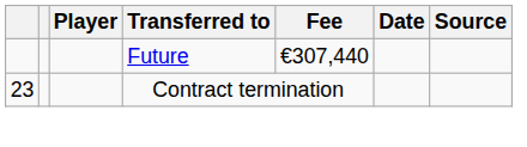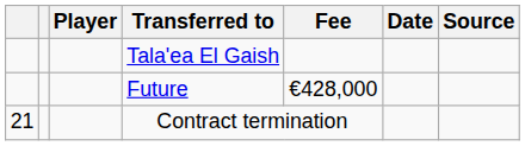+ row: Tala'ea El Gaish
Future | Fee: €307,440 -> €428,000
Contract termination | column 1: 23 -> 21
